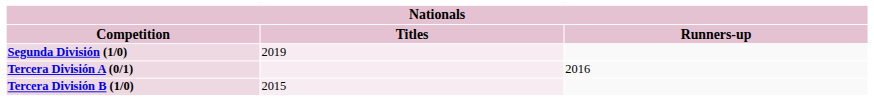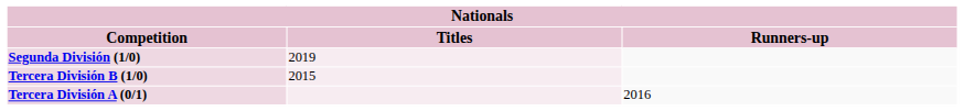rows swapped: Tercera División A (0/1) <-> Tercera División B (1/0)
